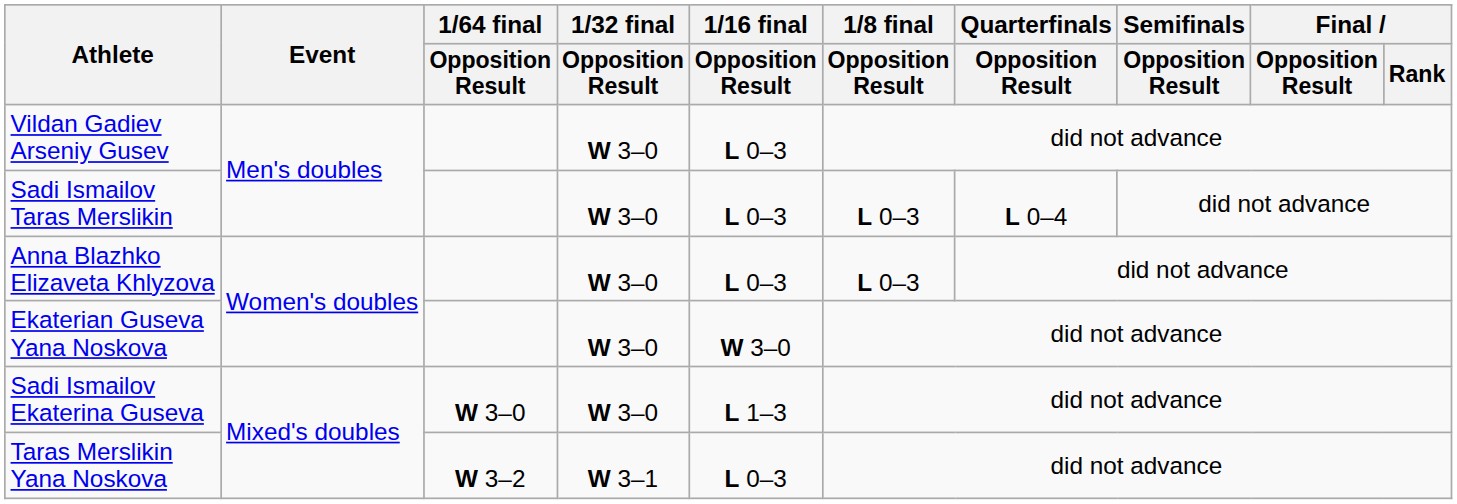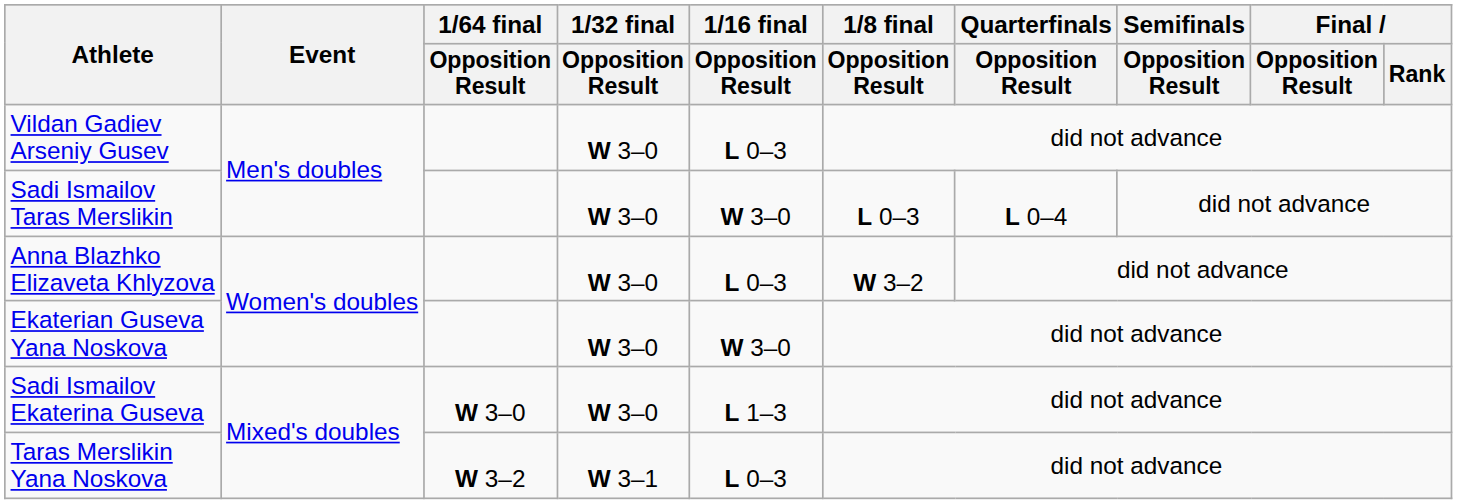Sadi Ismailov Taras Merslikin | 1/16 final / Opposition Result: L 0–3 -> W 3–0
Anna Blazhko Elizaveta Khlyzova | 1/8 final / Opposition Result: L 0–3 -> W 3–2
